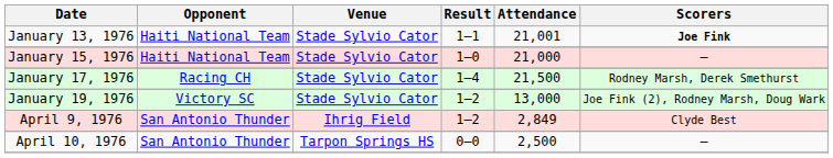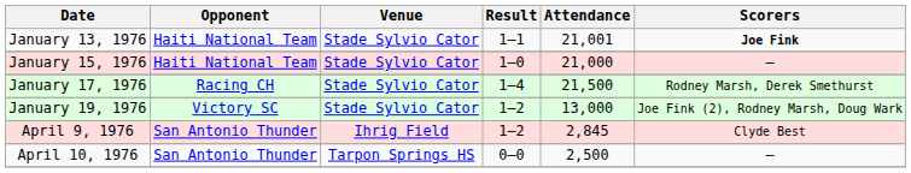April 9, 1976 | Attendance: 2,849 -> 2,845
